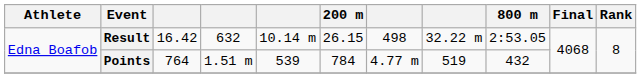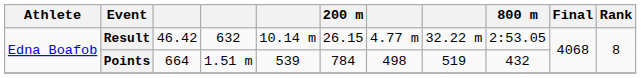Result | column 3: 16.42 -> 46.42
Result | column 7: 498 -> 4.77 m
Points | column 3: 764 -> 664
Points | column 7: 4.77 m -> 498
